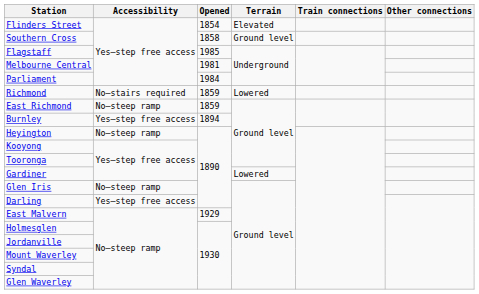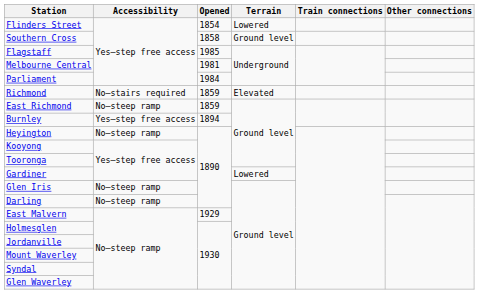Flinders Street | Terrain: Elevated -> Lowered
Richmond | Terrain: Lowered -> Elevated
Darling | Accessibility: Yes—step free access -> No—steep ramp
